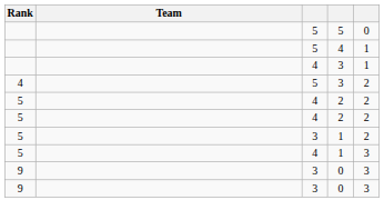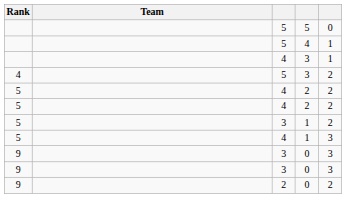+ row: 9 | 2 | 0 | 2
